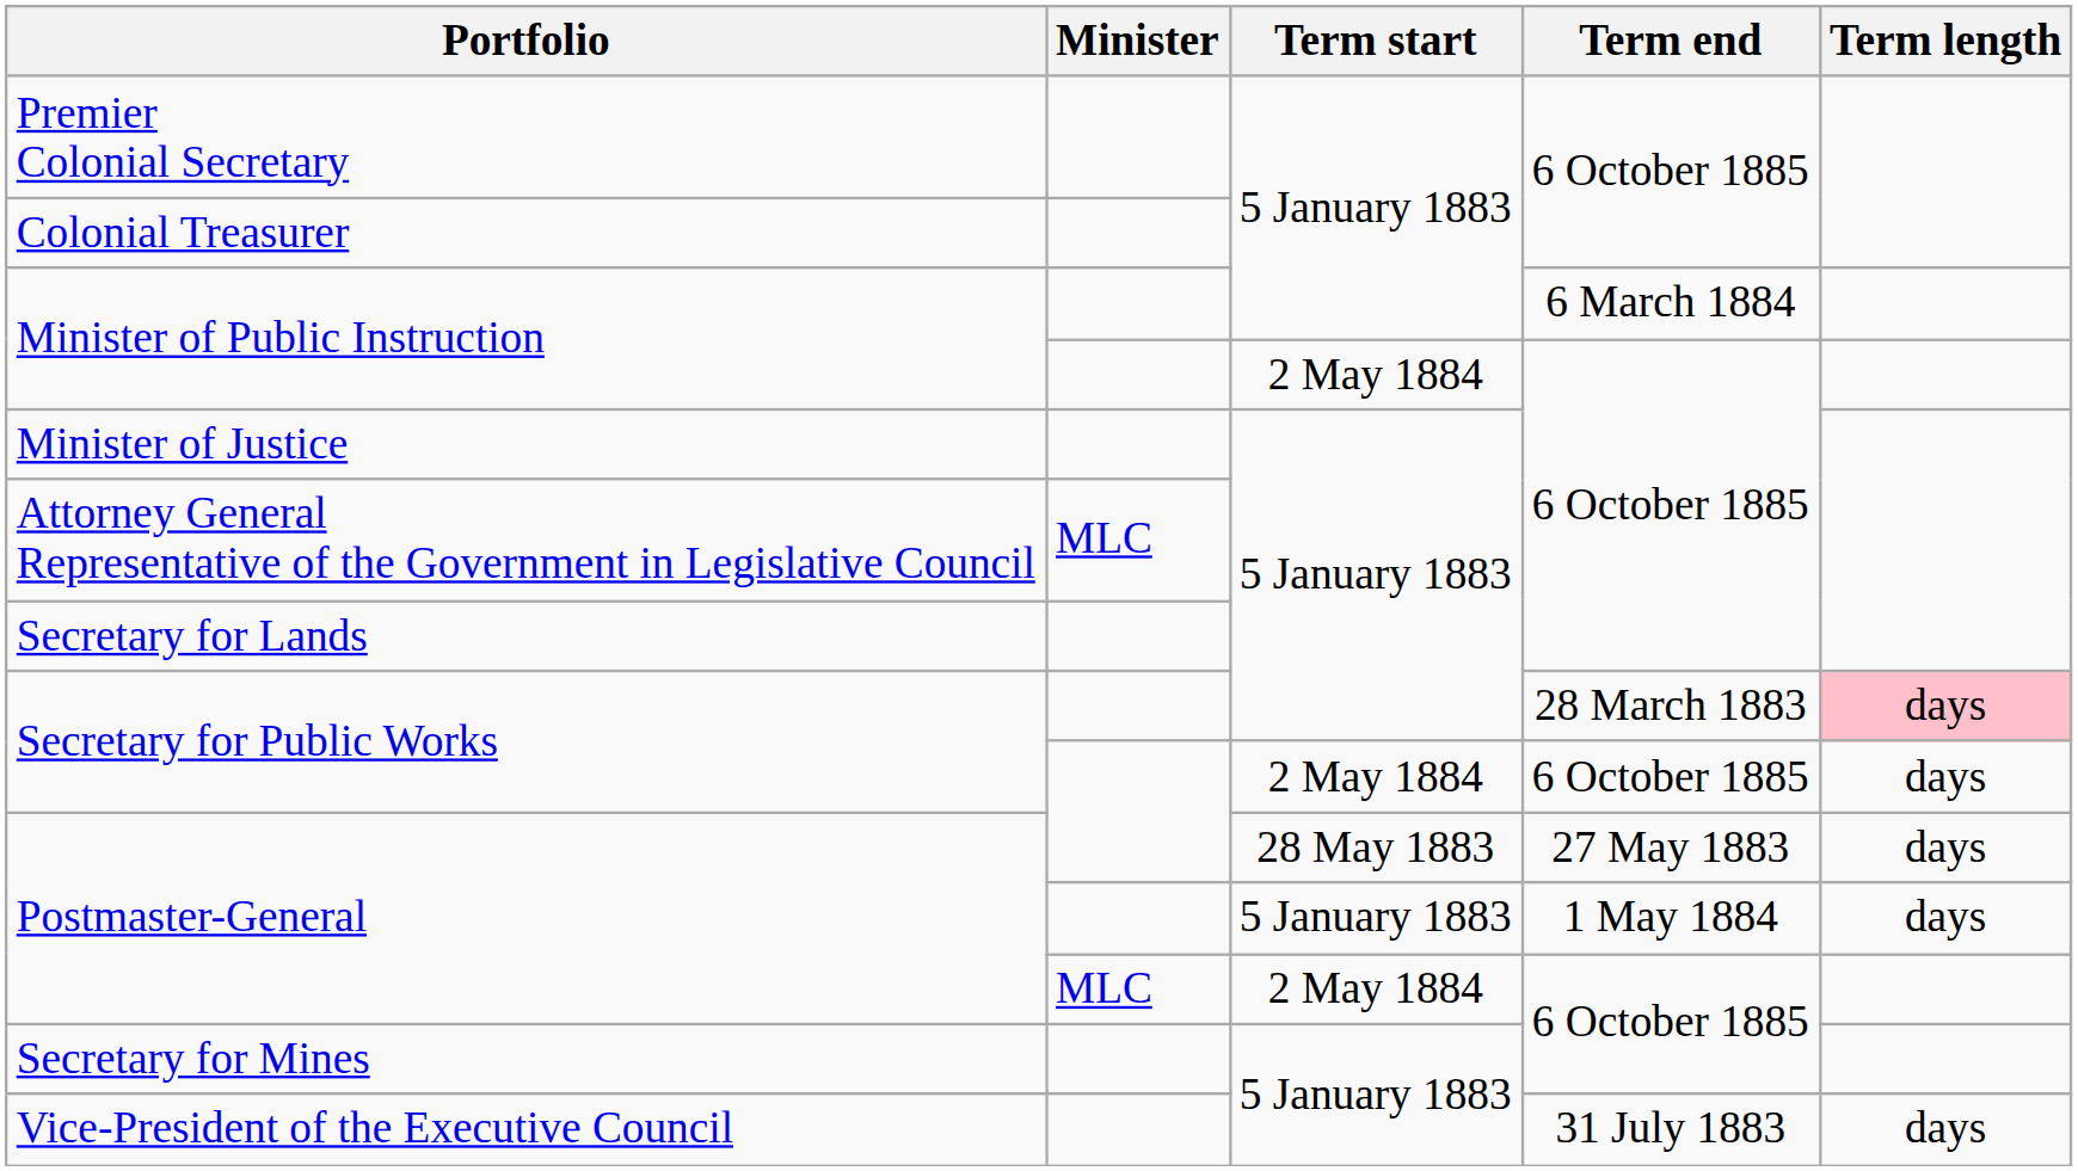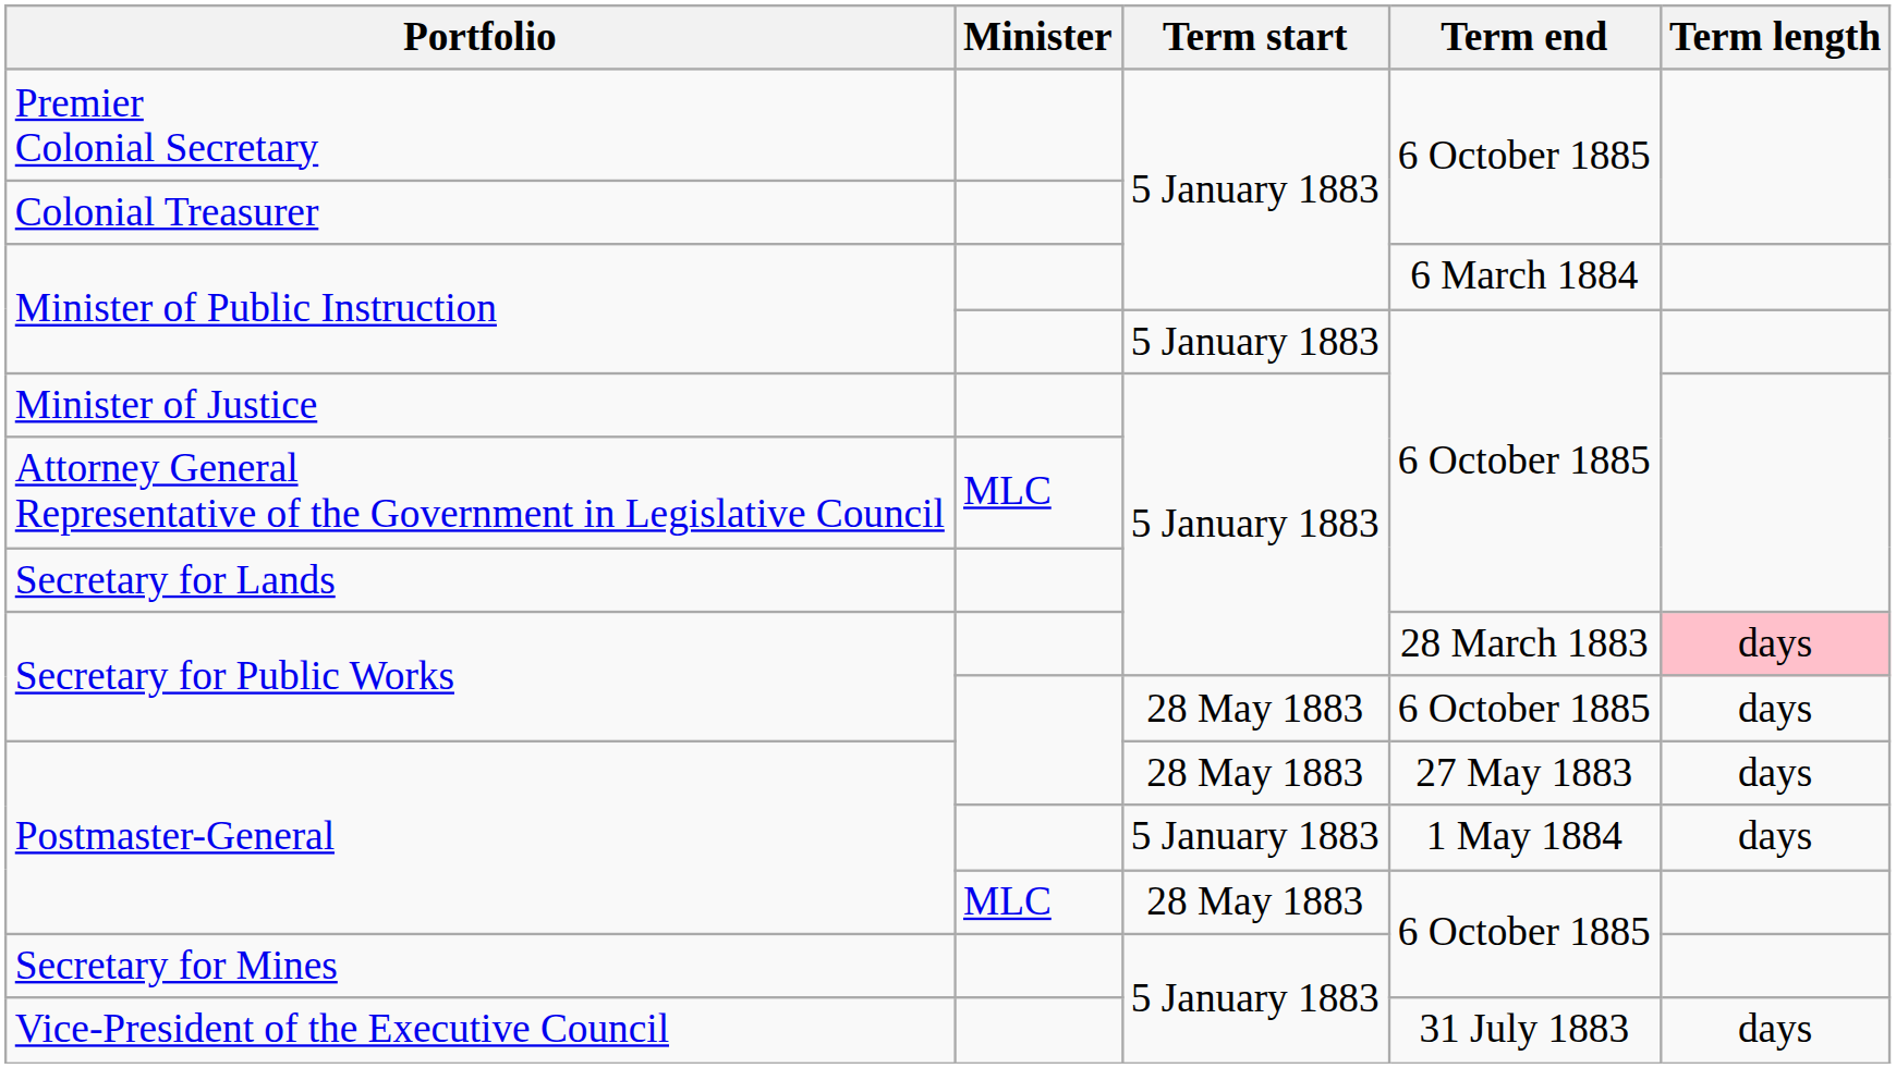Minister of Public Instruction / 6 October 1885 | Term start: 2 May 1884 -> 5 January 1883
Secretary for Public Works / 6 October 1885 | Term start: 2 May 1884 -> 28 May 1883
Postmaster-General / 6 October 1885 | Term start: 2 May 1884 -> 28 May 1883
